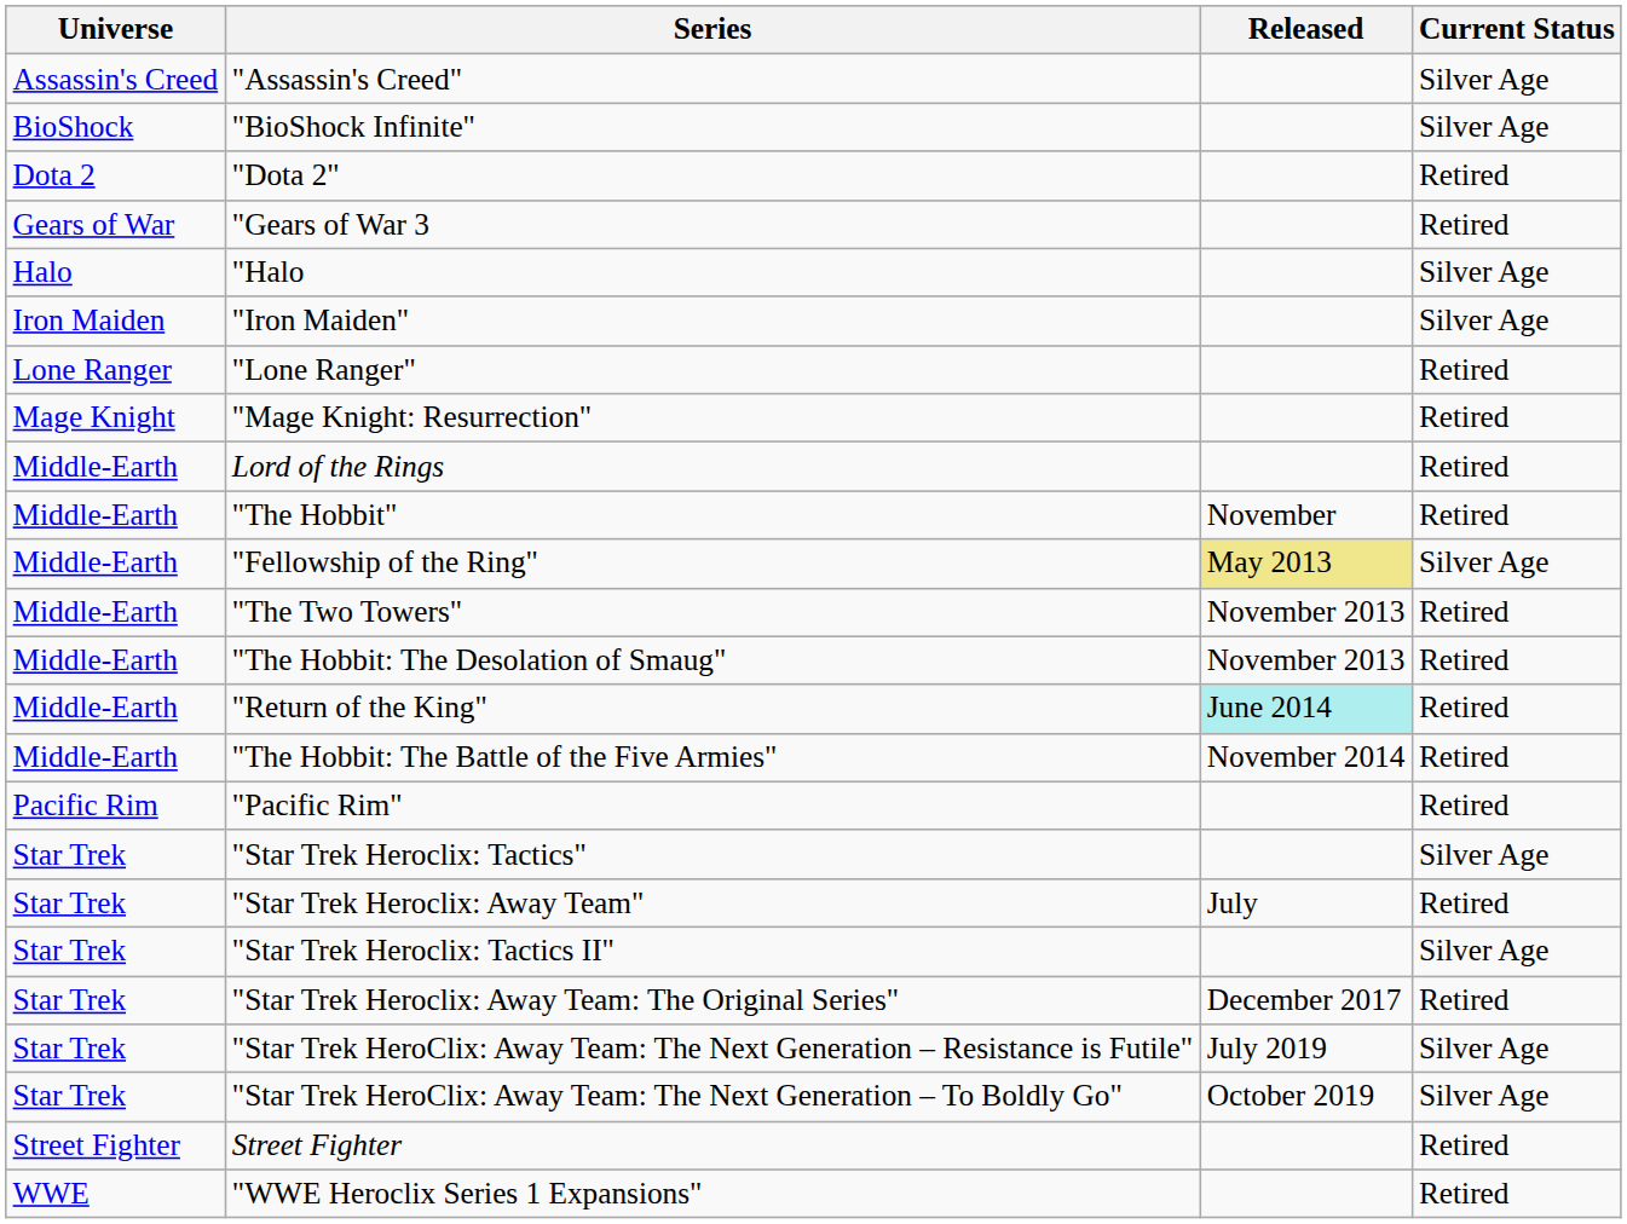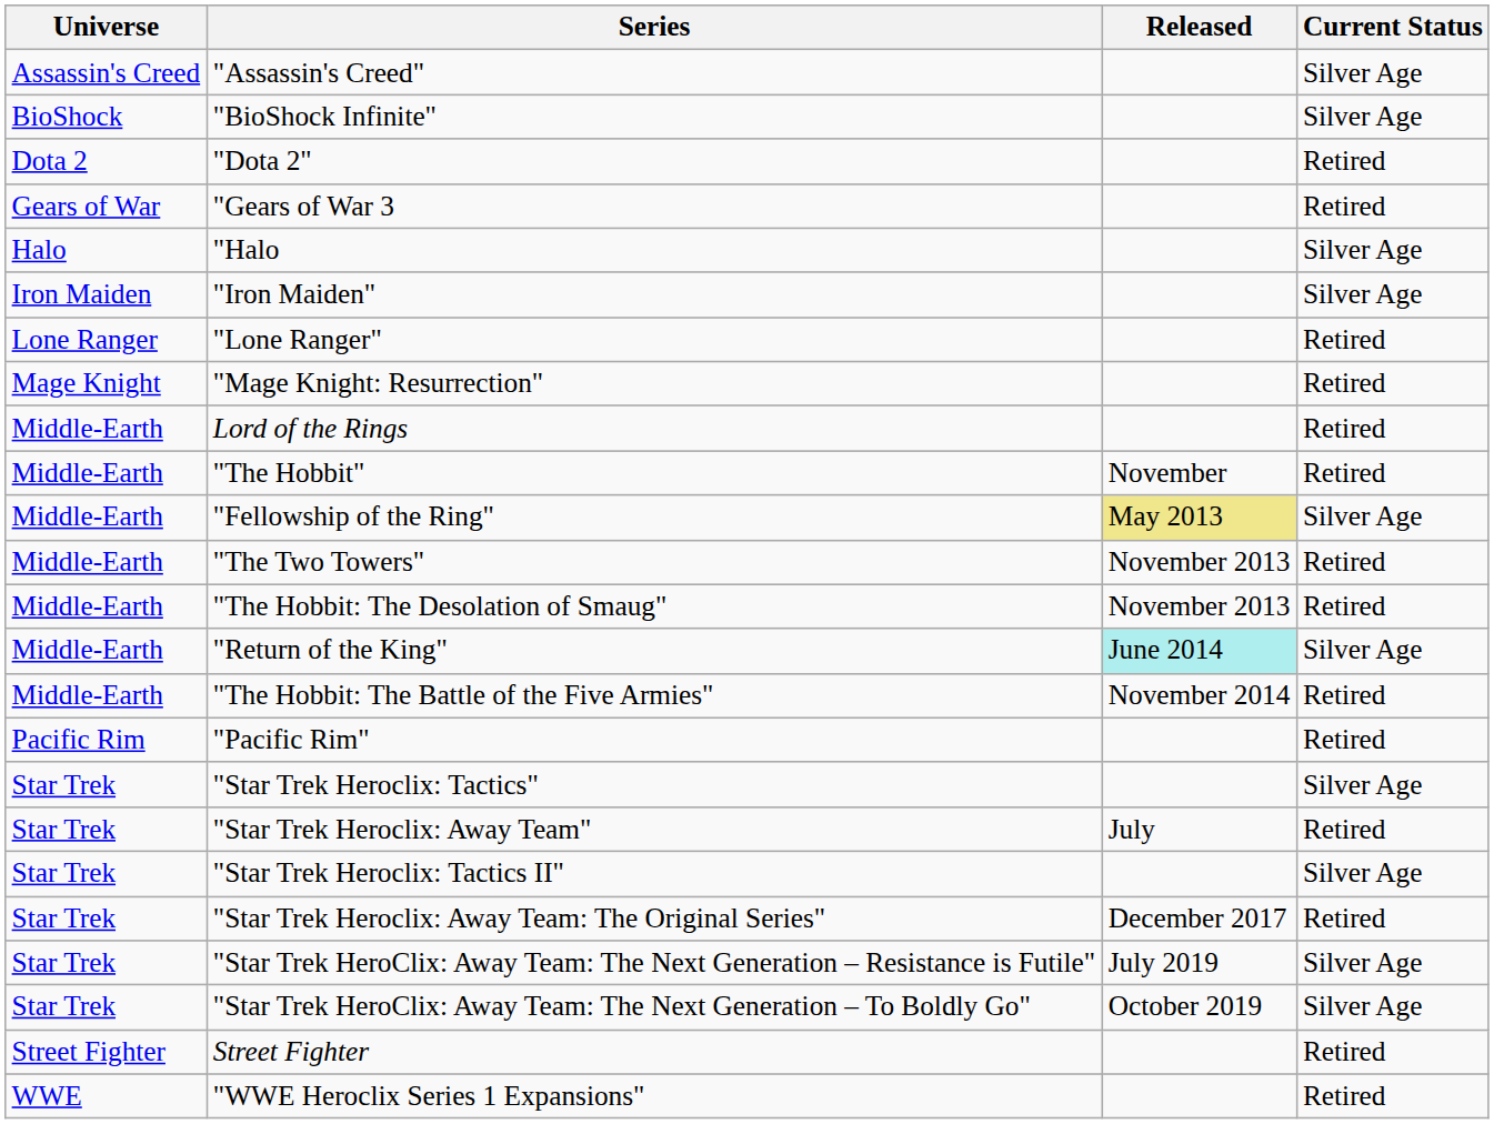"Return of the King" | Current Status: Retired -> Silver Age
